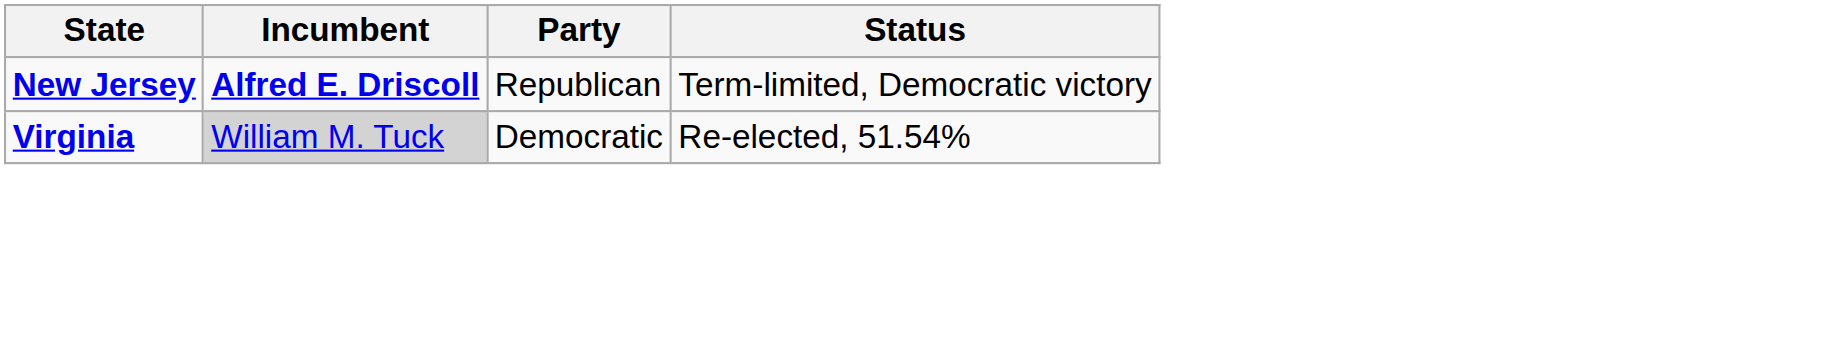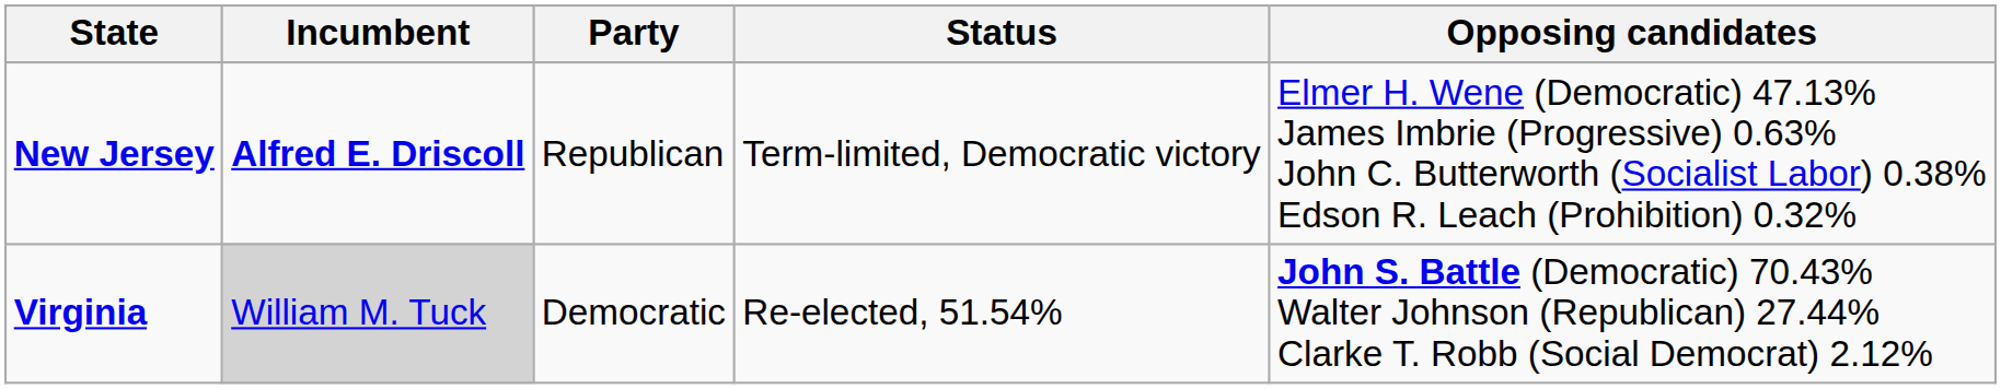+ column: Opposing candidates | Elmer H. Wene (Democratic) 47.13% James Imbrie (Progressive) 0.63% John C. Butterworth (Socialist Labor) 0.38% Edson R. Leach (Prohibition) 0.32% | John S. Battle (Democratic) 70.43% Walter Johnson (Republican) 27.44% Clarke T. Robb (Social Democrat) 2.12%
